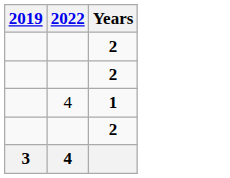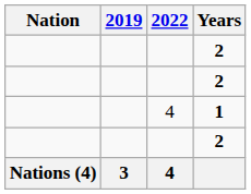+ column: Nation | Nations (4)
